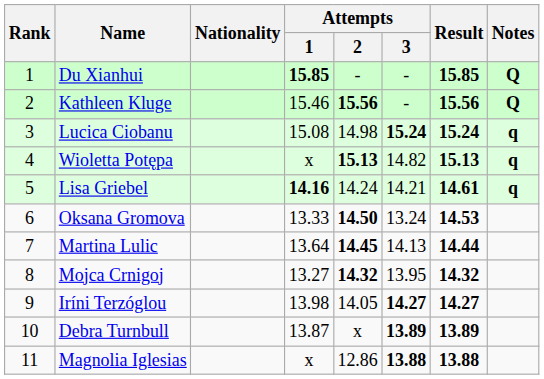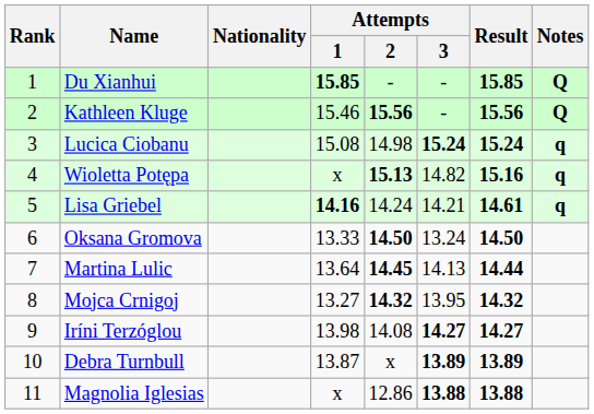Wioletta Potępa | Result: 15.13 -> 15.16
Oksana Gromova | Result: 14.53 -> 14.50
Iríni Terzóglou | Attempts / 2: 14.05 -> 14.08
